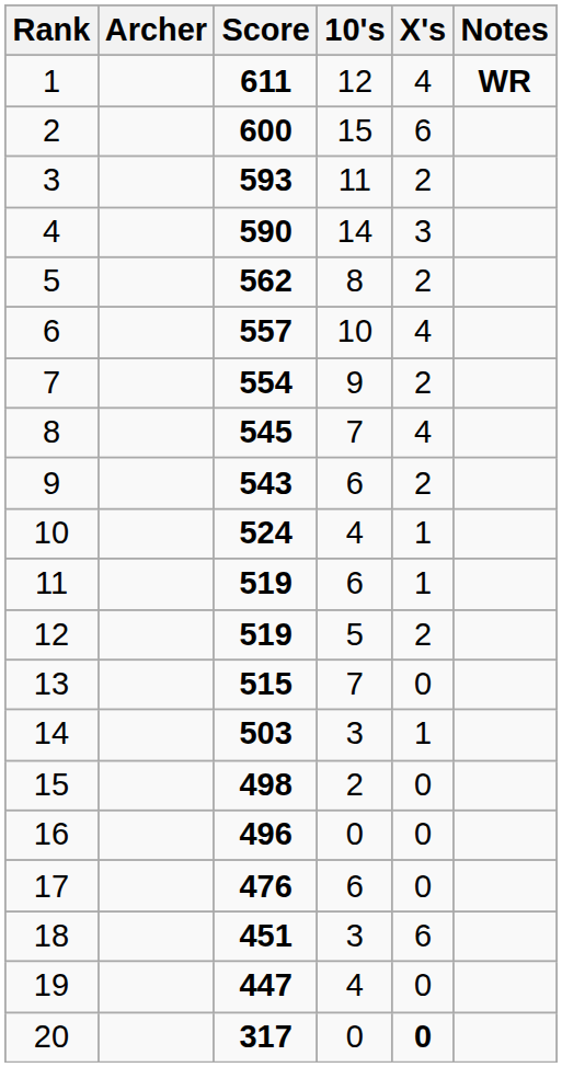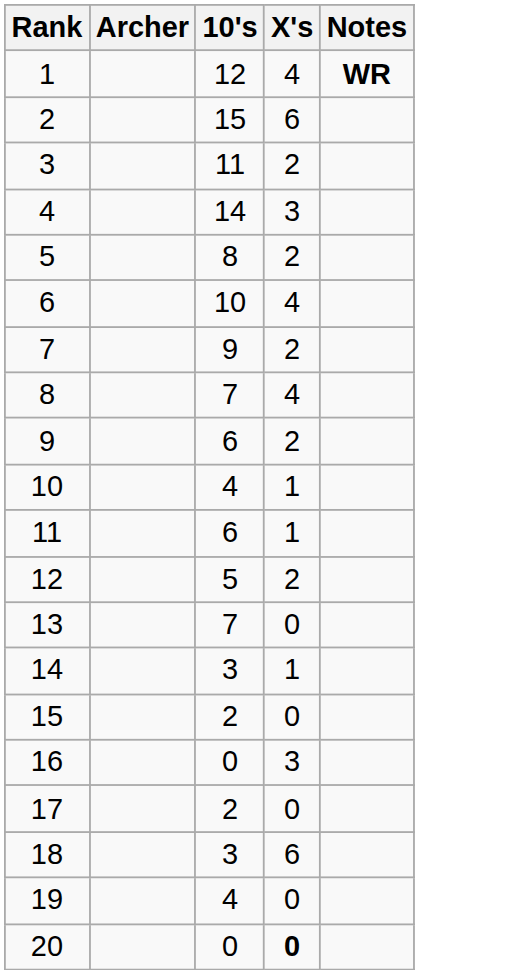- column: Score | 611 | 600 | 593 | 590 | 562 | 557 | 554 | 545 | 543 | 524 | 519 | 519 | 515 | 503 | 498 | 496 | 476 | 451 | 447 | 317
16 | X's: 0 -> 3
17 | 10's: 6 -> 2
